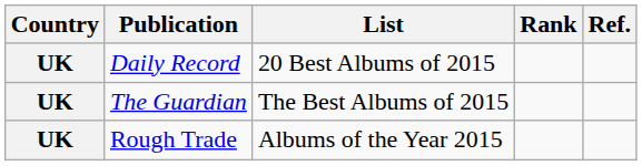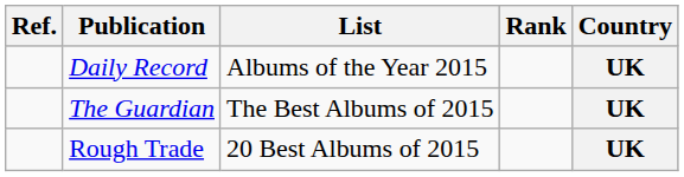columns swapped: Country <-> Ref.
Daily Record | List: 20 Best Albums of 2015 -> Albums of the Year 2015
Rough Trade | List: Albums of the Year 2015 -> 20 Best Albums of 2015
